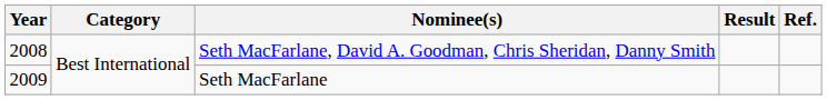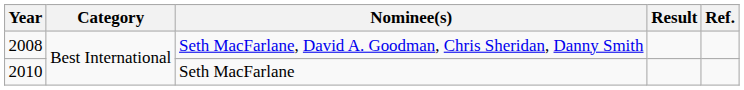Seth MacFarlane | Year: 2009 -> 2010
